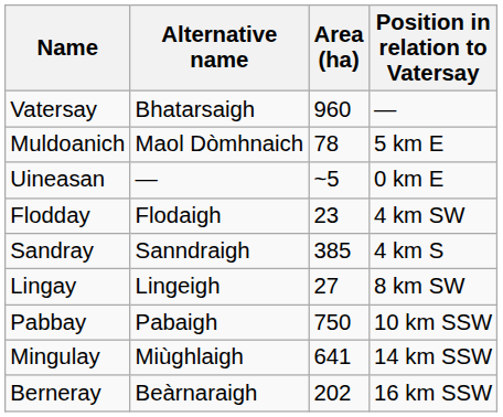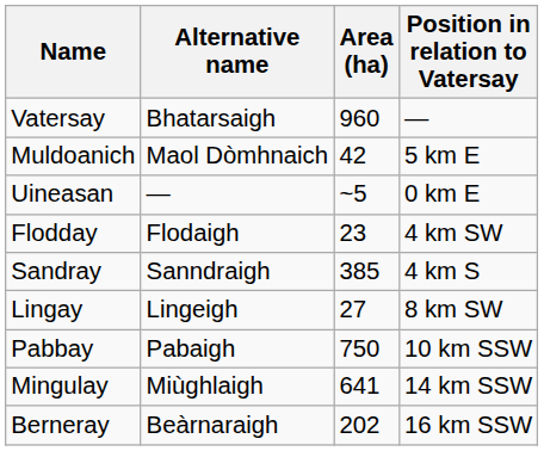Muldoanich | Area (ha): 78 -> 42
